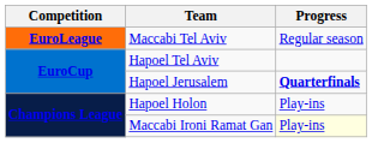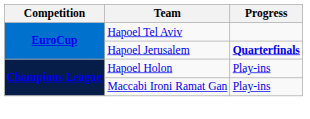- row: EuroLeague | Maccabi Tel Aviv | Regular season
Maccabi Ironi Ramat Gan | Progress: lightyellow background -> no background
